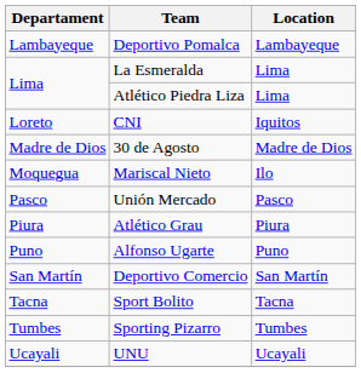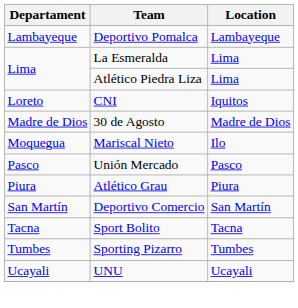- row: Puno | Alfonso Ugarte | Puno
